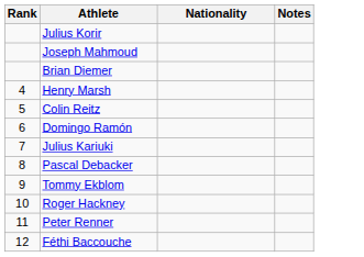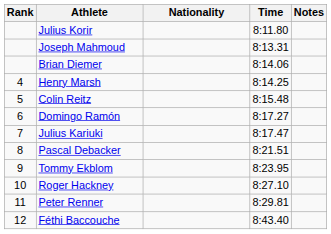+ column: Time | 8:11.80 | 8:13.31 | 8:14.06 | 8:14.25 | 8:15.48 | 8:17.27 | 8:17.47 | 8:21.51 | 8:23.95 | 8:27.10 | 8:29.81 | 8:43.40
